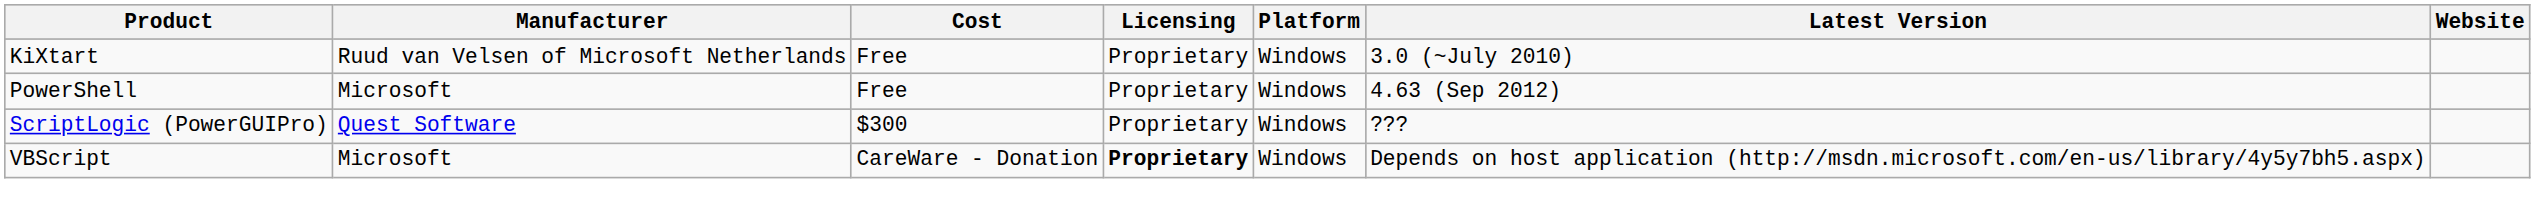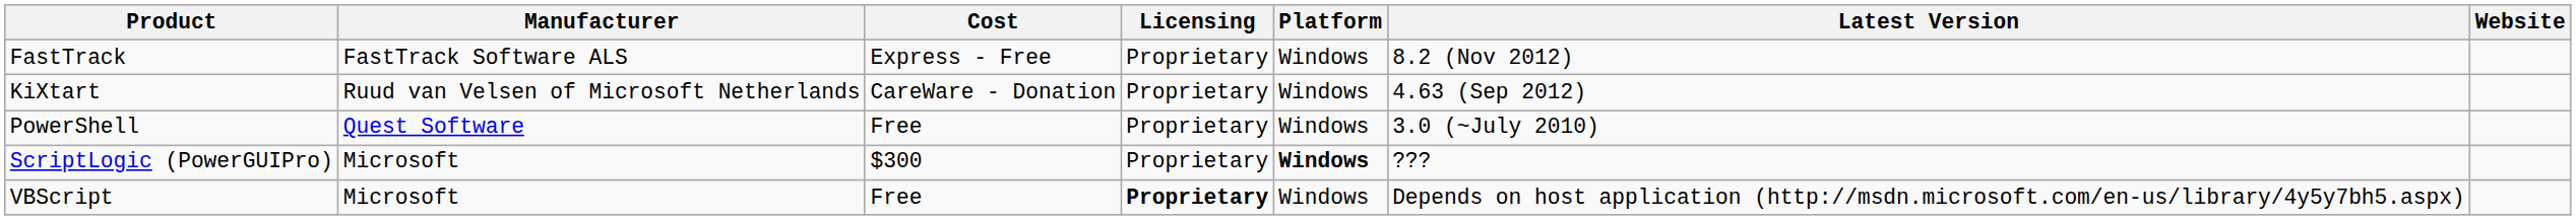+ row: FastTrack | FastTrack Software ALS | Express - Free | Proprietary | Windows | 8.2 (Nov 2012)
KiXtart | Cost: Free -> CareWare - Donation
KiXtart | Latest Version: 3.0 (~July 2010) -> 4.63 (Sep 2012)
PowerShell | Manufacturer: Microsoft -> Quest Software
PowerShell | Latest Version: 4.63 (Sep 2012) -> 3.0 (~July 2010)
ScriptLogic (PowerGUIPro) | Manufacturer: Quest Software -> Microsoft
ScriptLogic (PowerGUIPro) | Platform: normal -> bold
VBScript | Cost: CareWare - Donation -> Free
